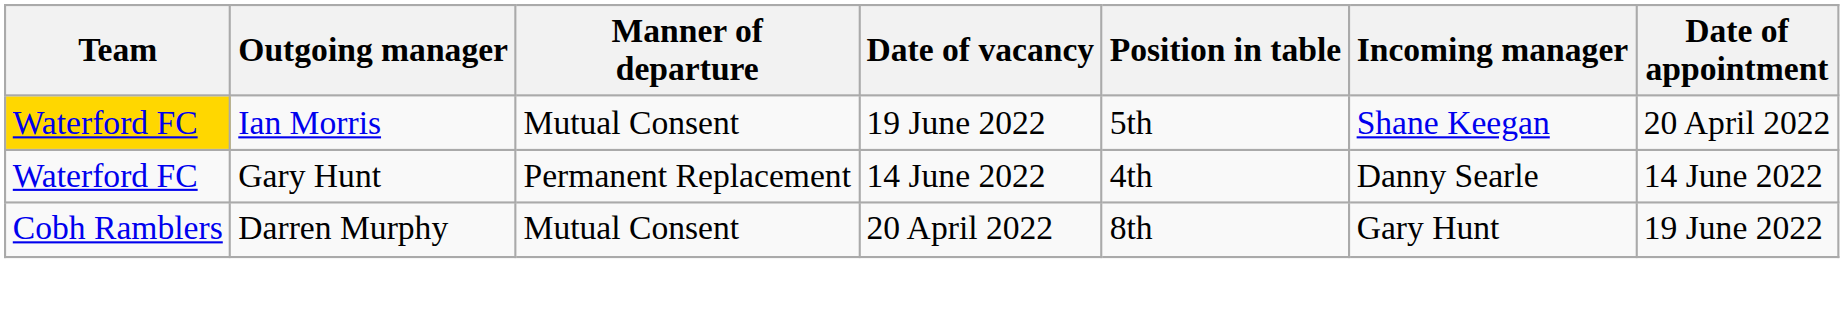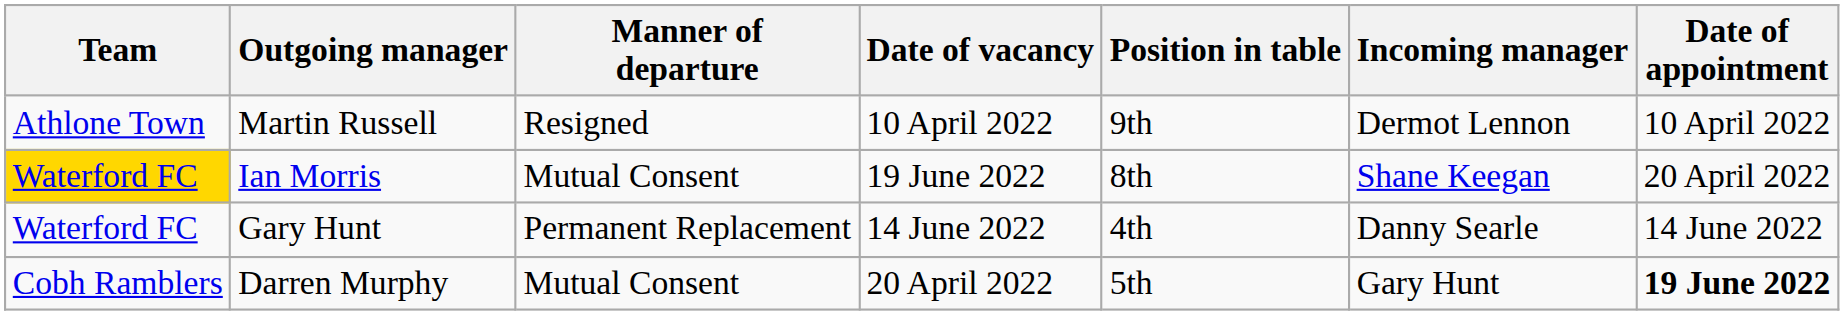+ row: Athlone Town | Martin Russell | Resigned | 10 April 2022 | 9th | Dermot Lennon | 10 April 2022
Ian Morris | Position in table: 5th -> 8th
Darren Murphy | Position in table: 8th -> 5th
Darren Murphy | Date of appointment: normal -> bold
